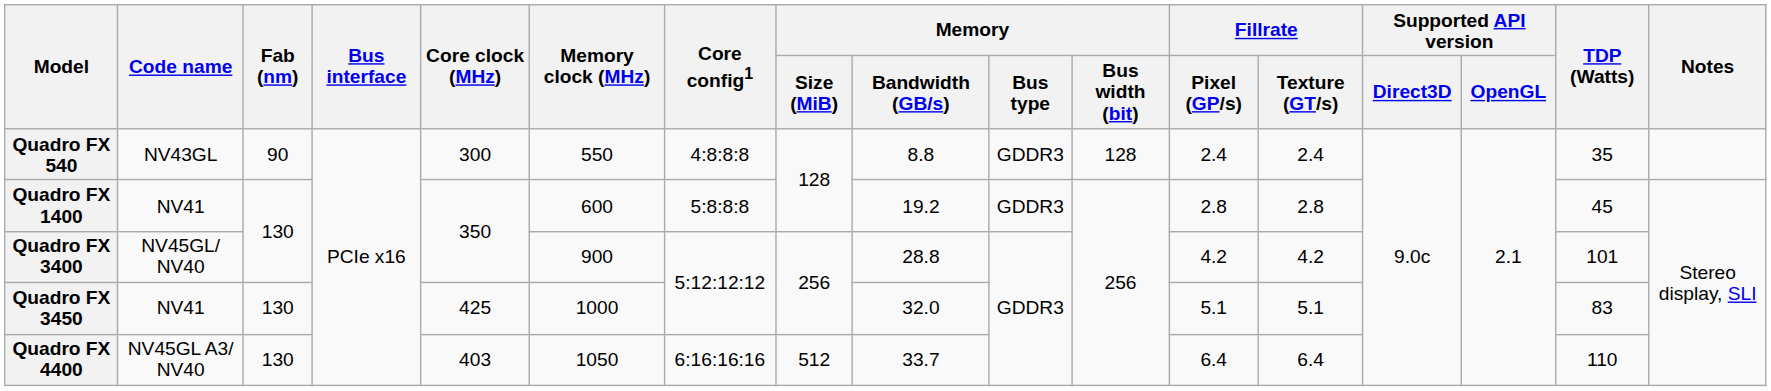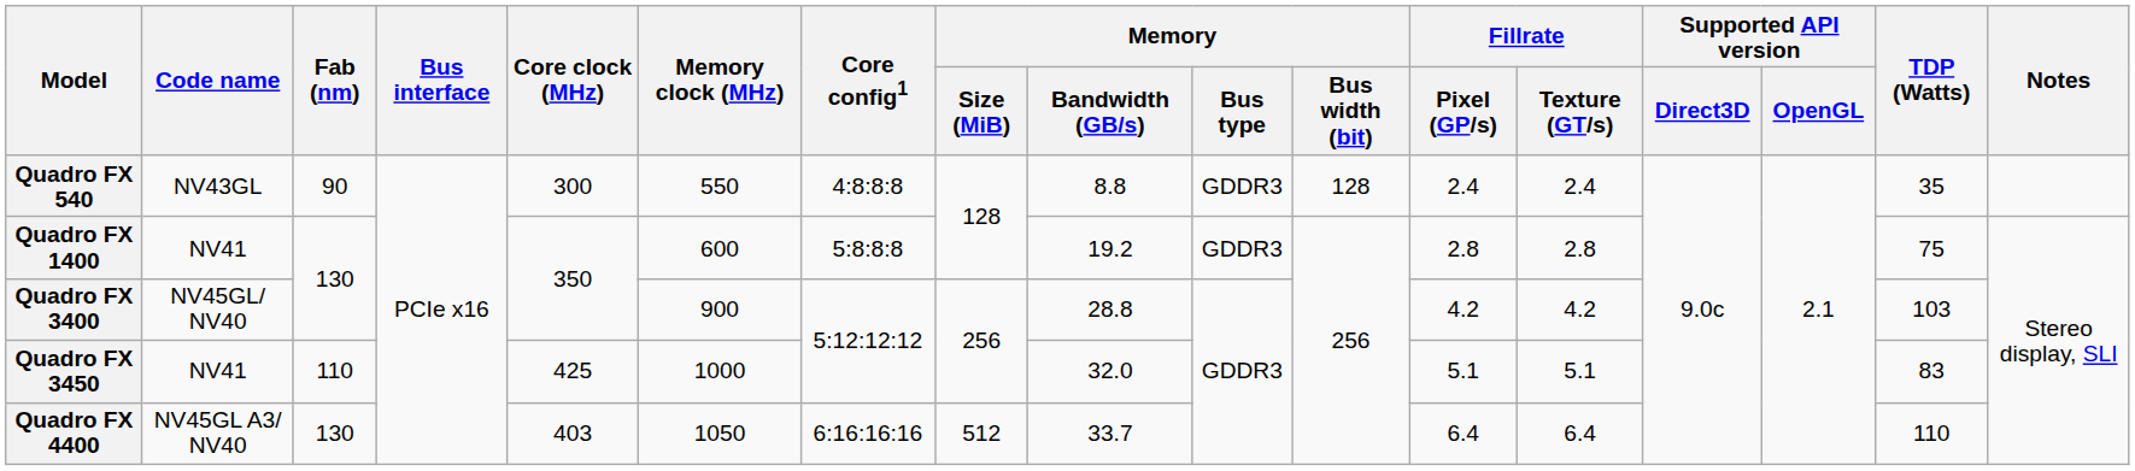Quadro FX 1400 | TDP (Watts): 45 -> 75
Quadro FX 3400 | TDP (Watts): 101 -> 103
Quadro FX 3450 | Fab (nm): 130 -> 110
